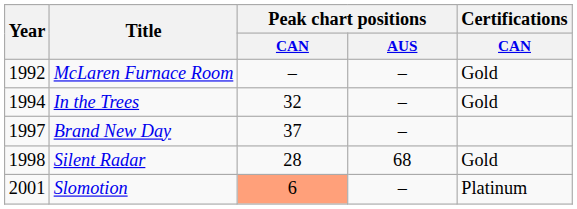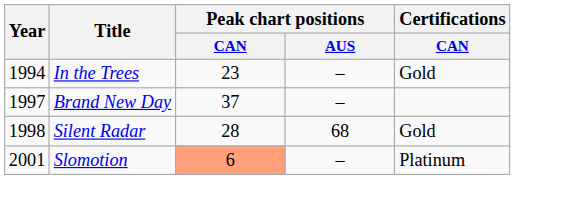- row: 1992 | McLaren Furnace Room | – | – | Gold
In the Trees | Peak chart positions / CAN: 32 -> 23
